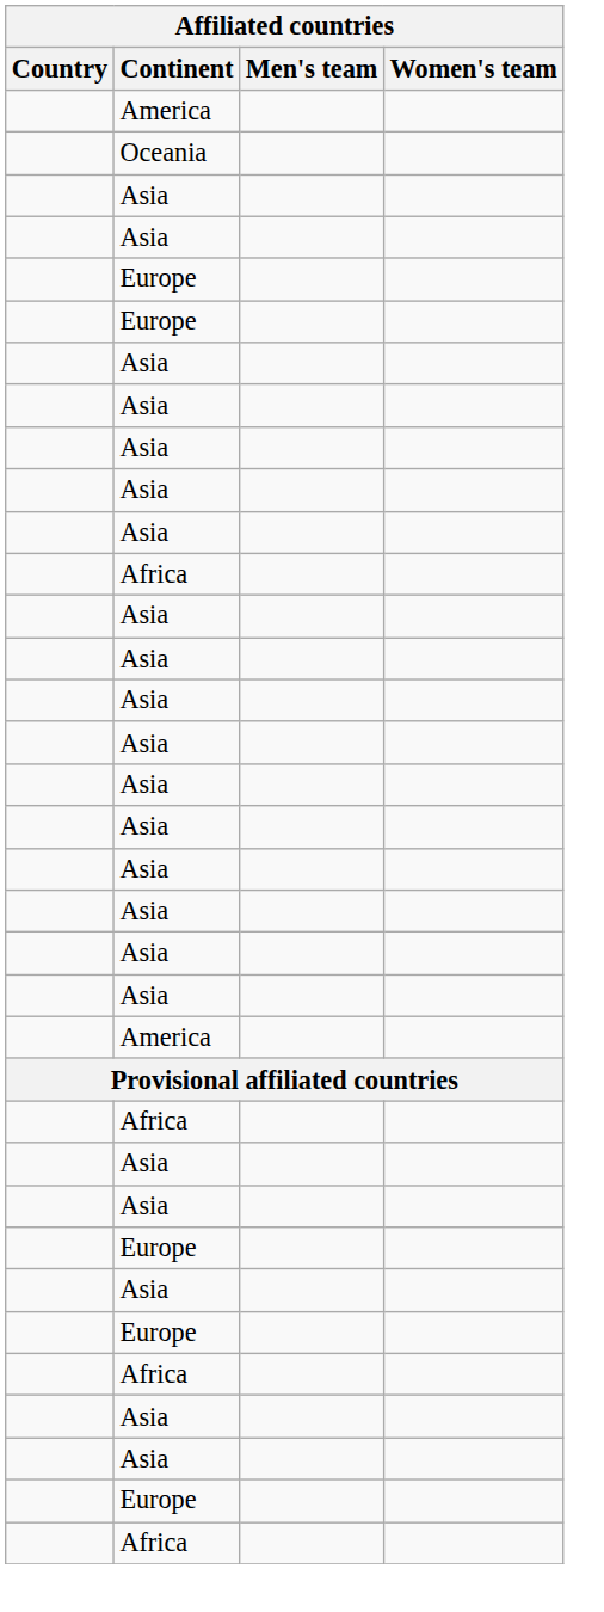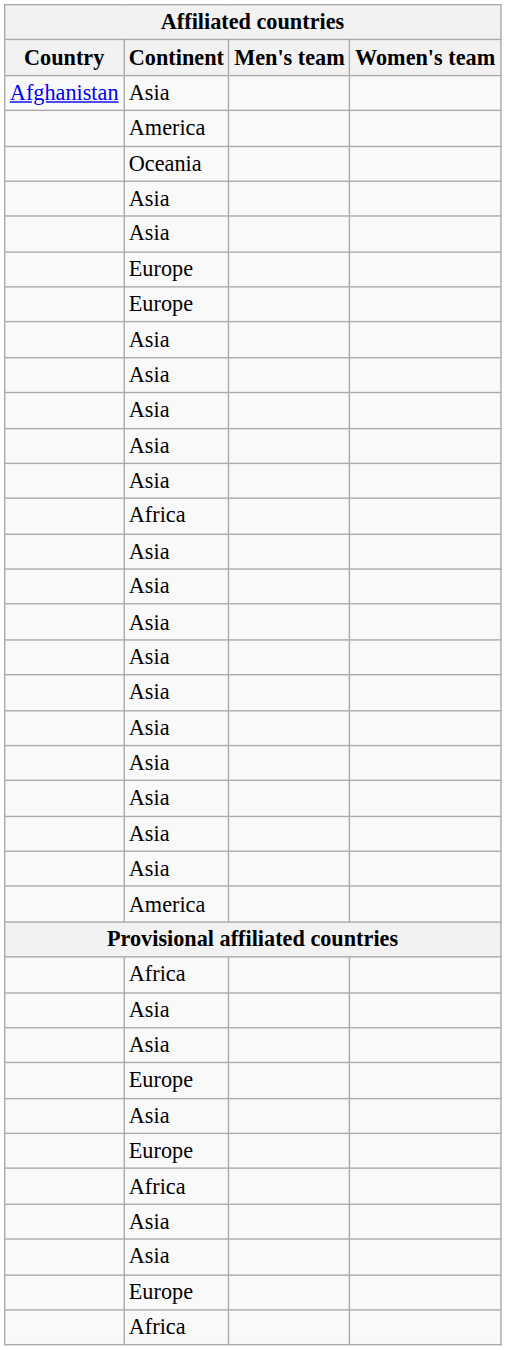+ row: Afghanistan | Asia
